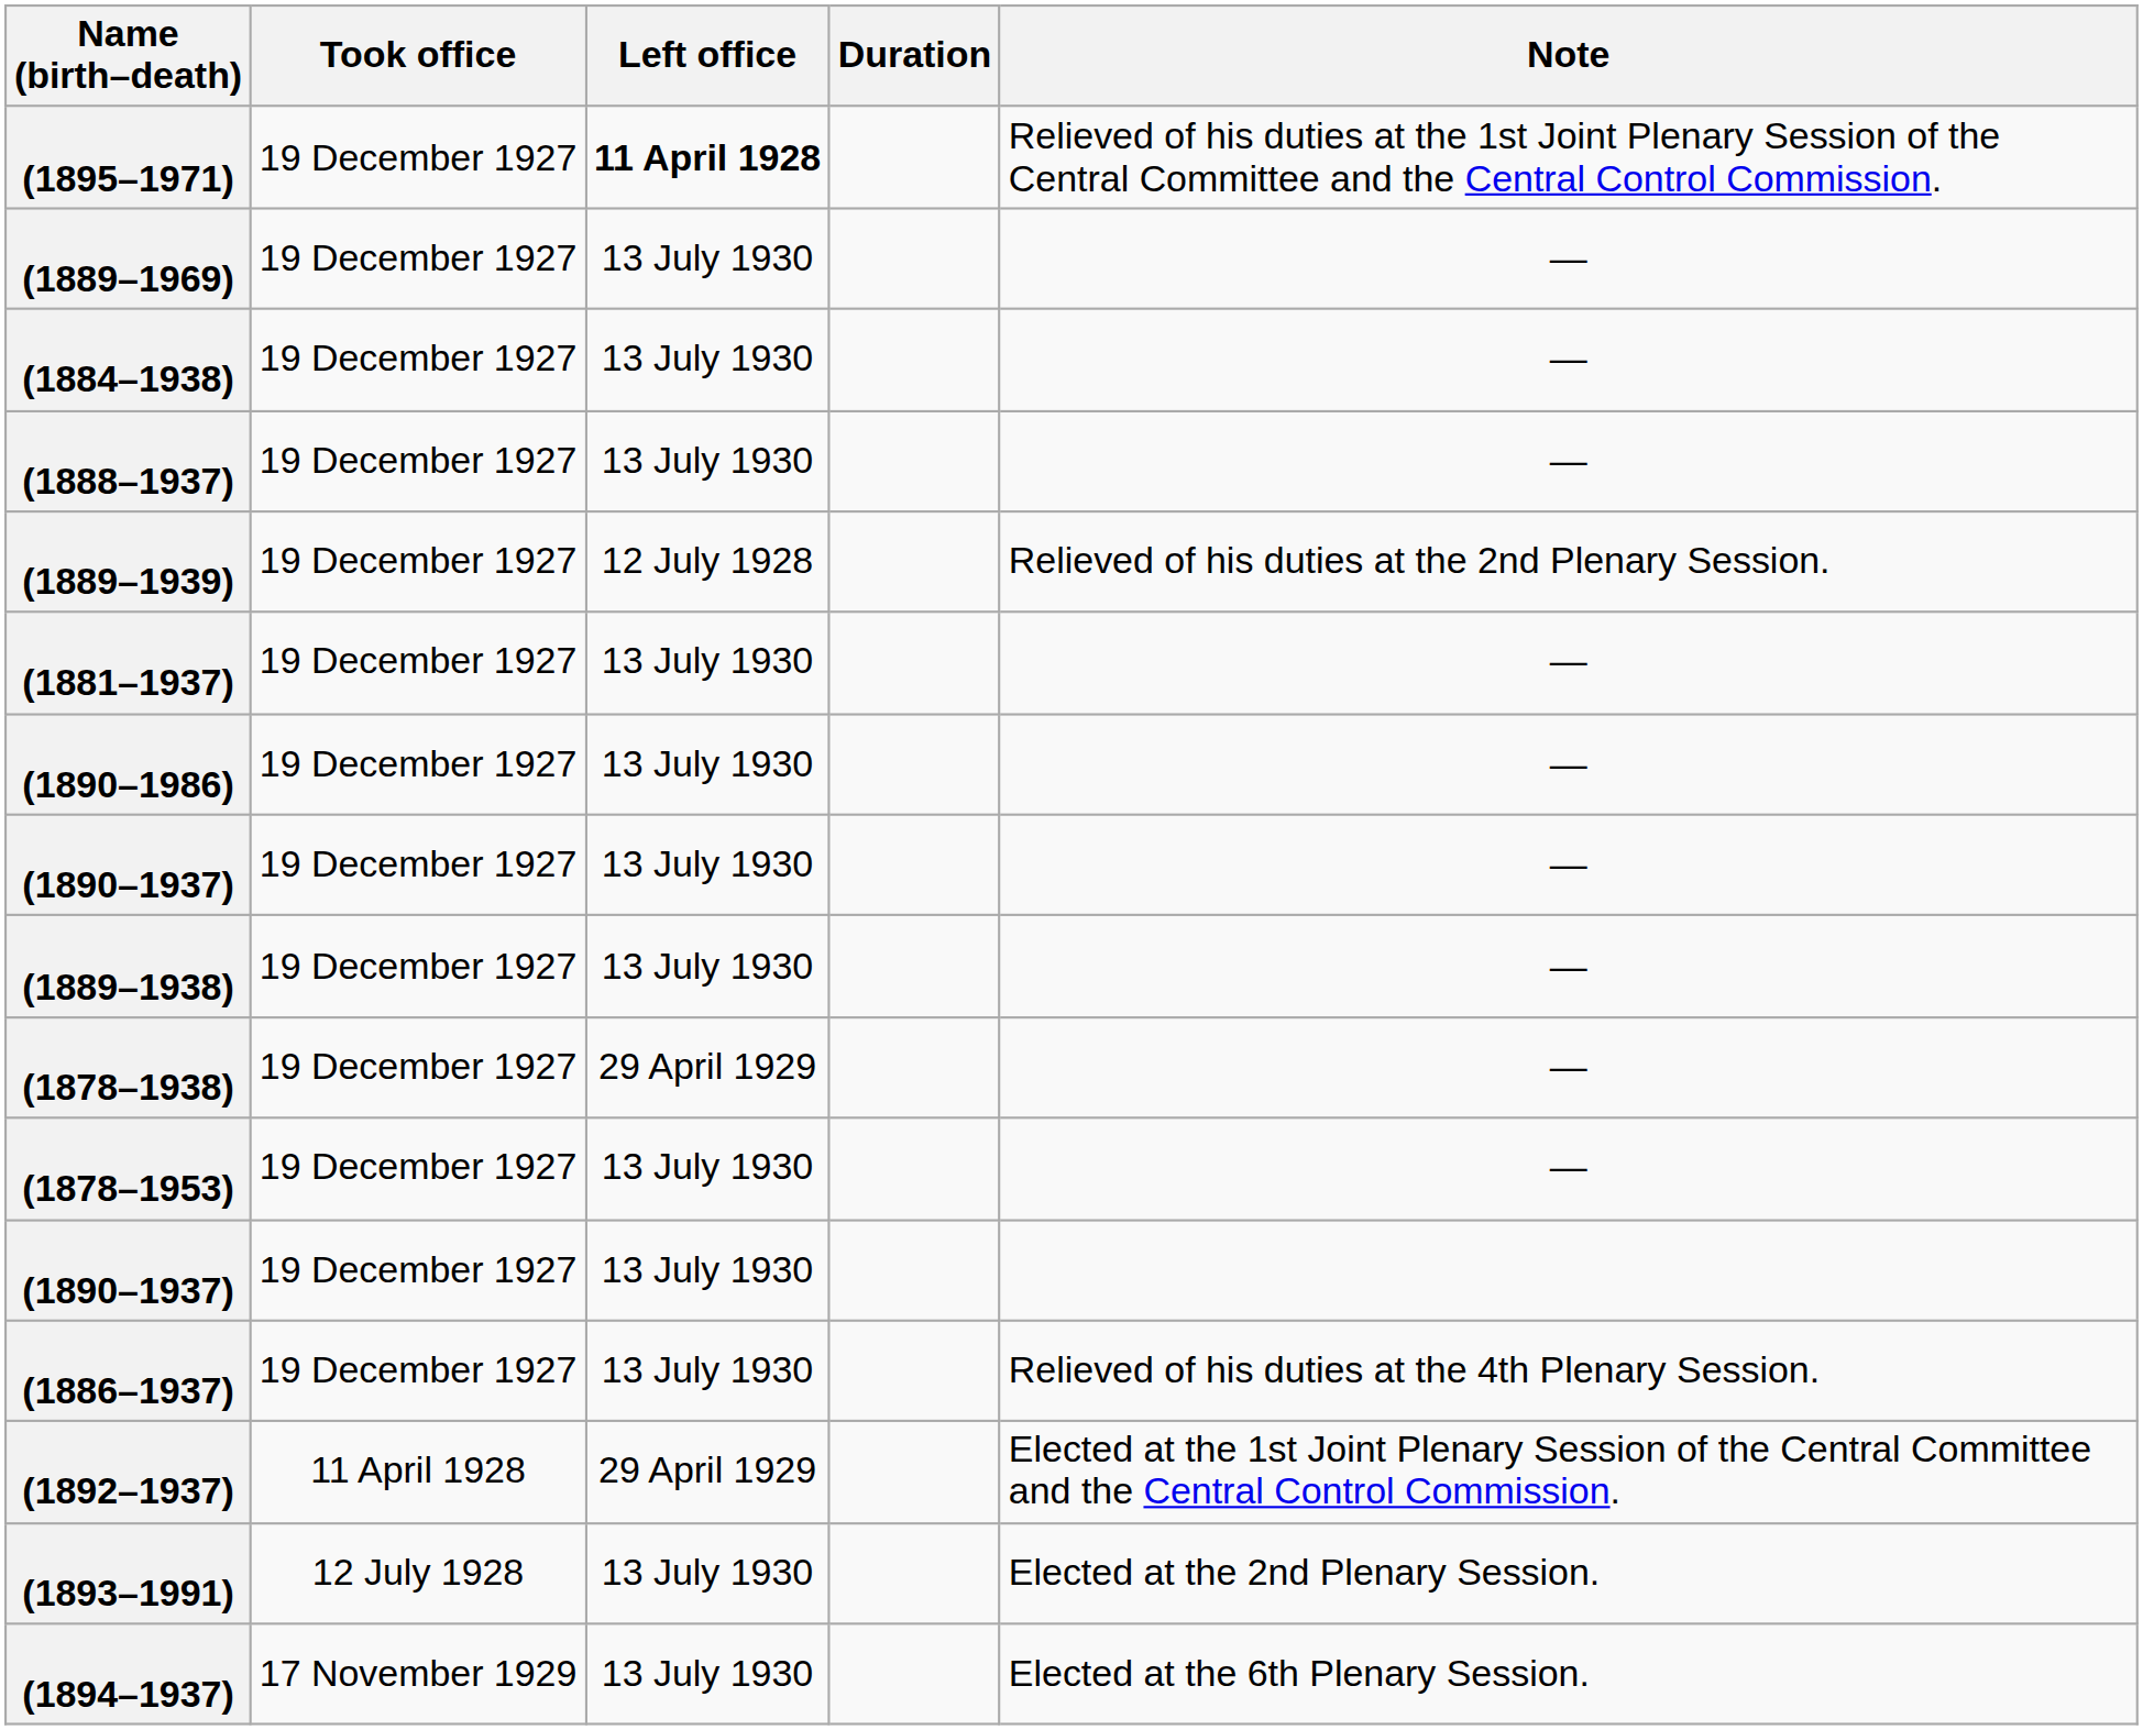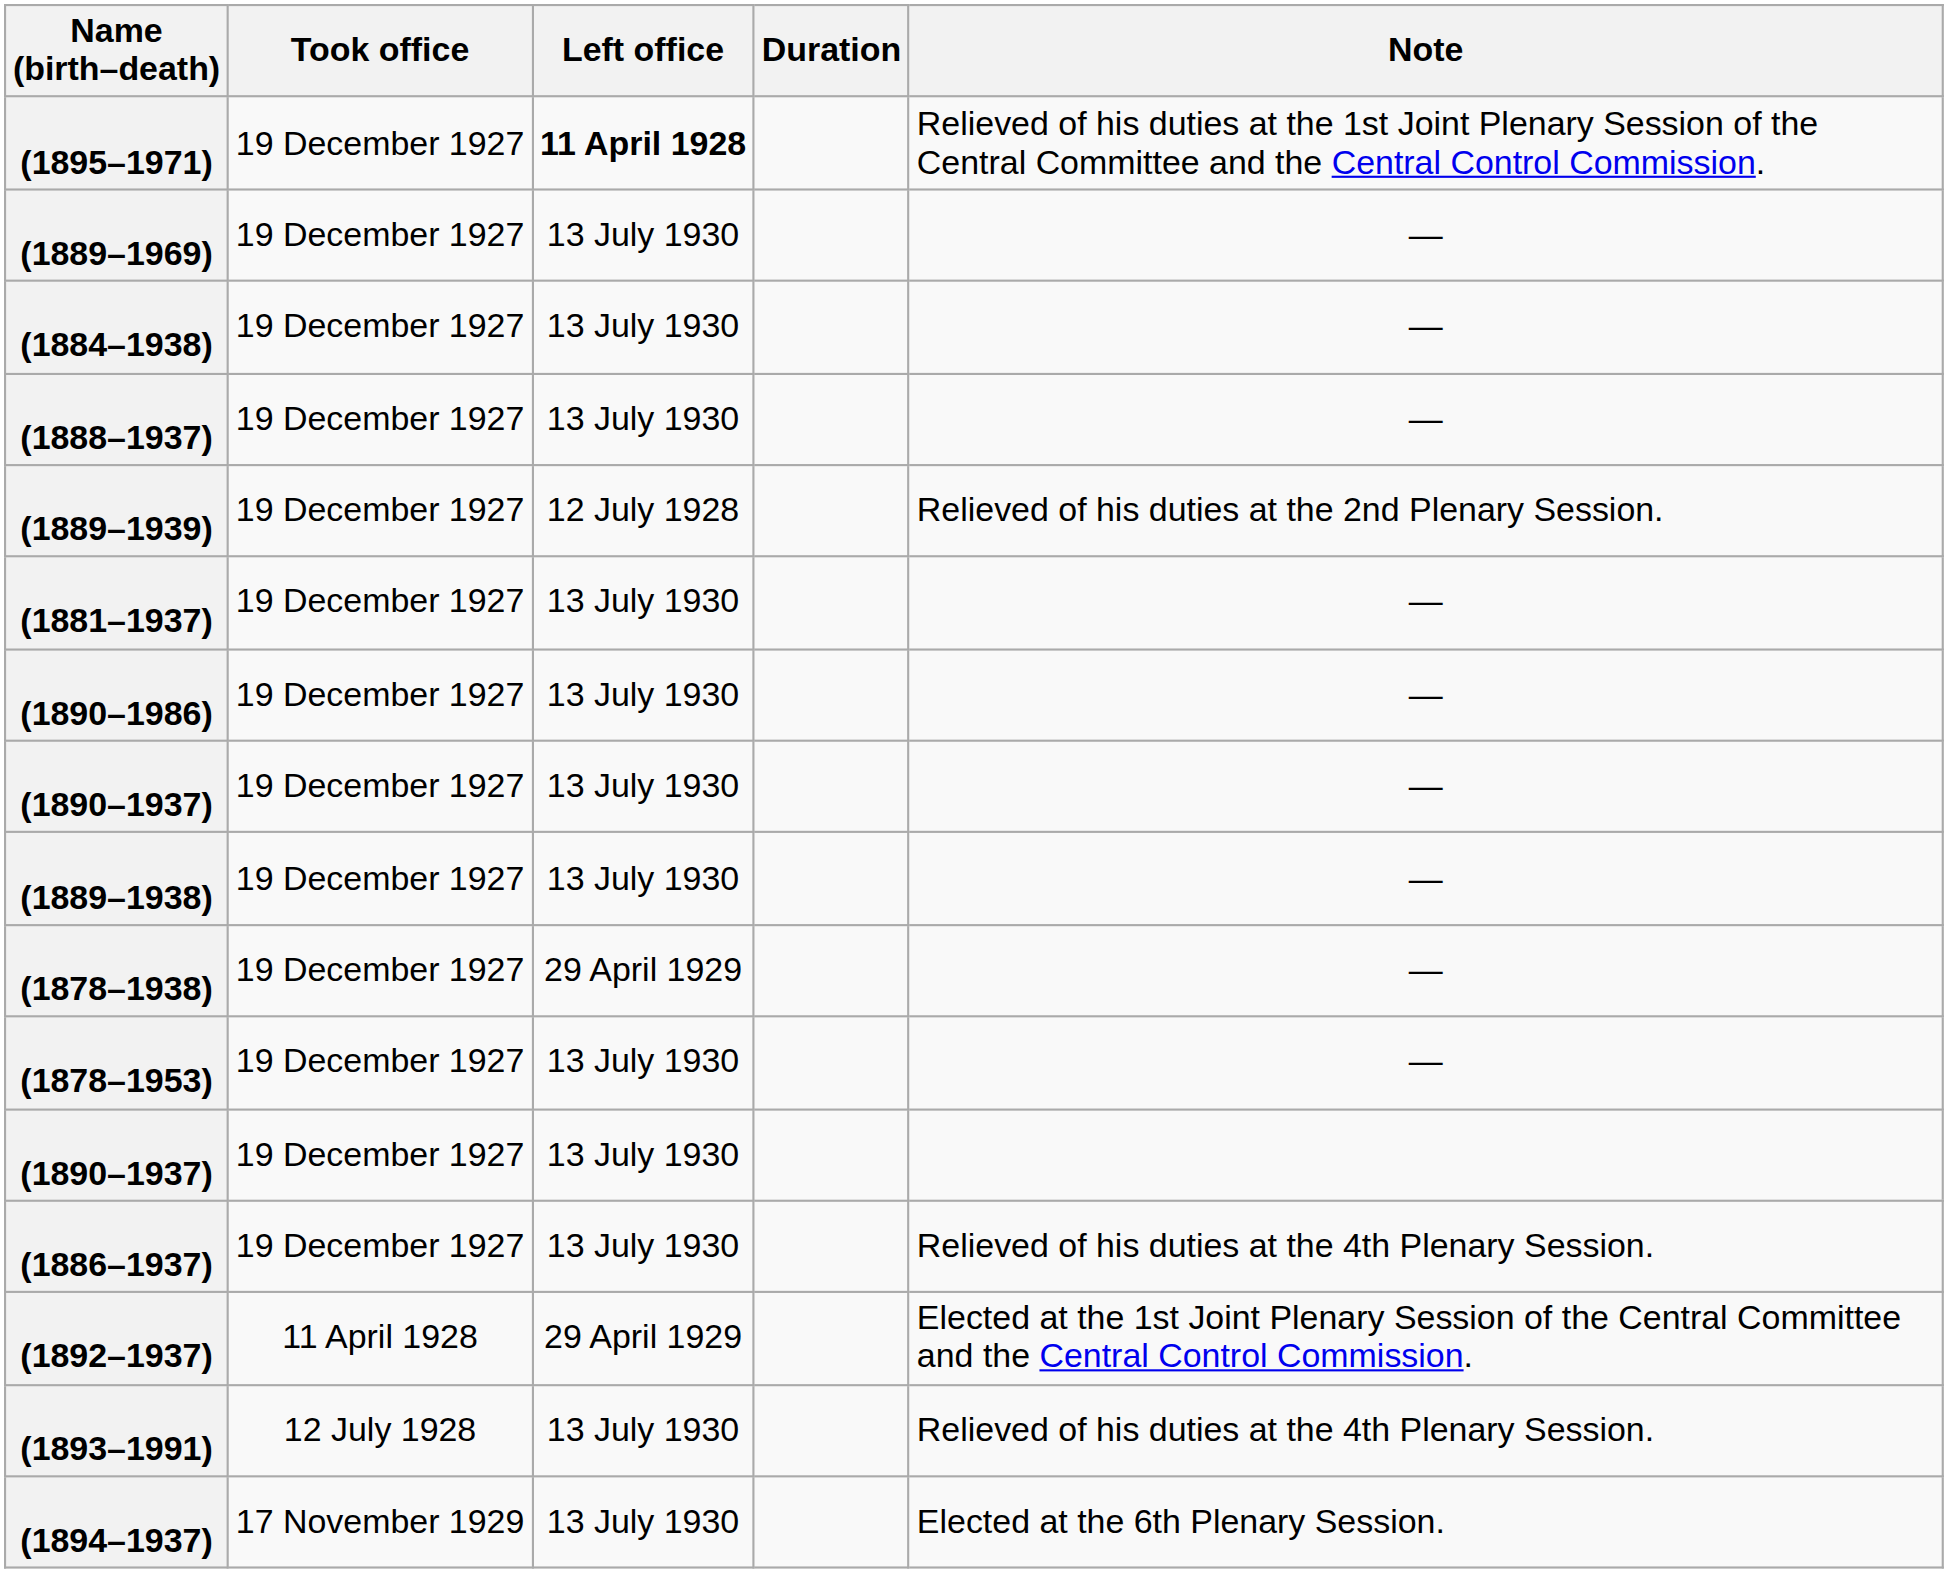(1893–1991) | Note: Elected at the 2nd Plenary Session. -> Relieved of his duties at the 4th Plenary Session.
